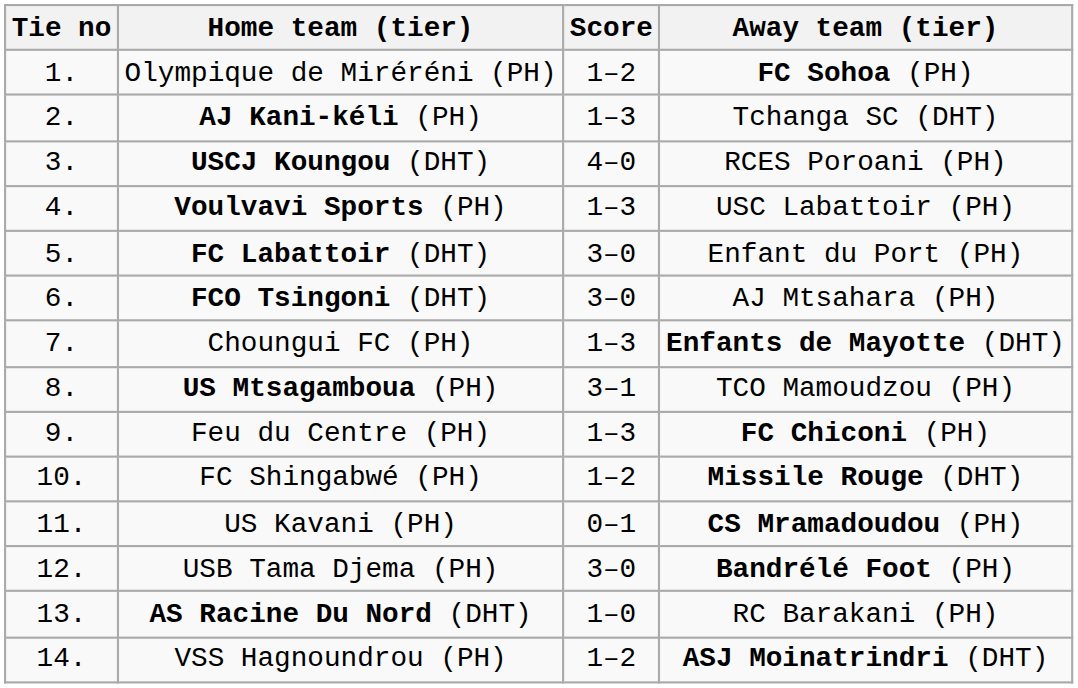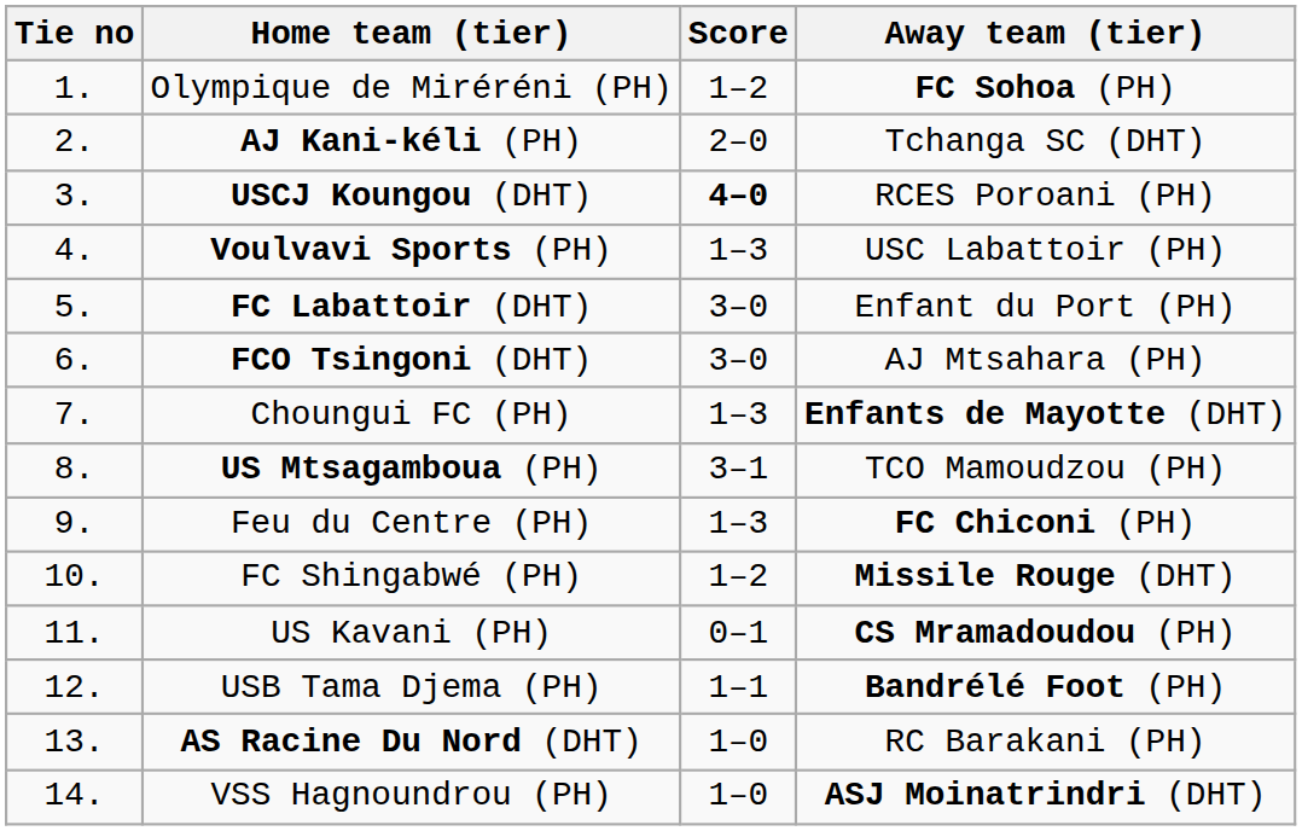AJ Kani-kéli (PH) | Score: 1–3 -> 2–0
USCJ Koungou (DHT) | Score: normal -> bold
USB Tama Djema (PH) | Score: 3–0 -> 1–1
VSS Hagnoundrou (PH) | Score: 1–2 -> 1–0
